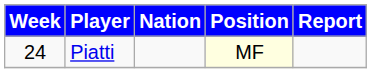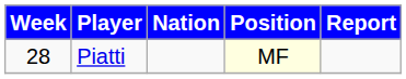Piatti | Week: 24 -> 28
